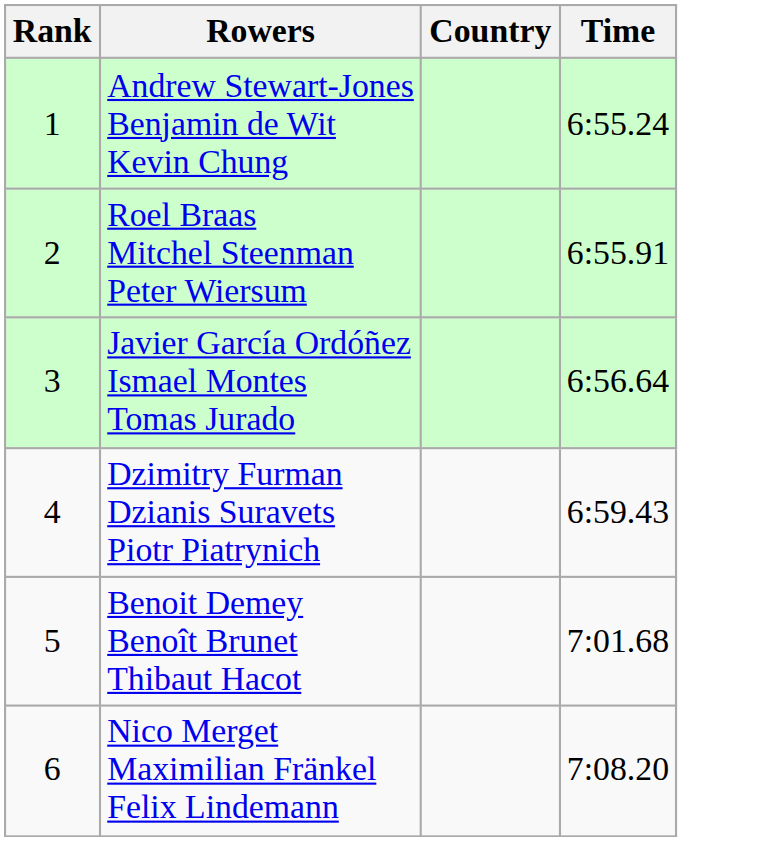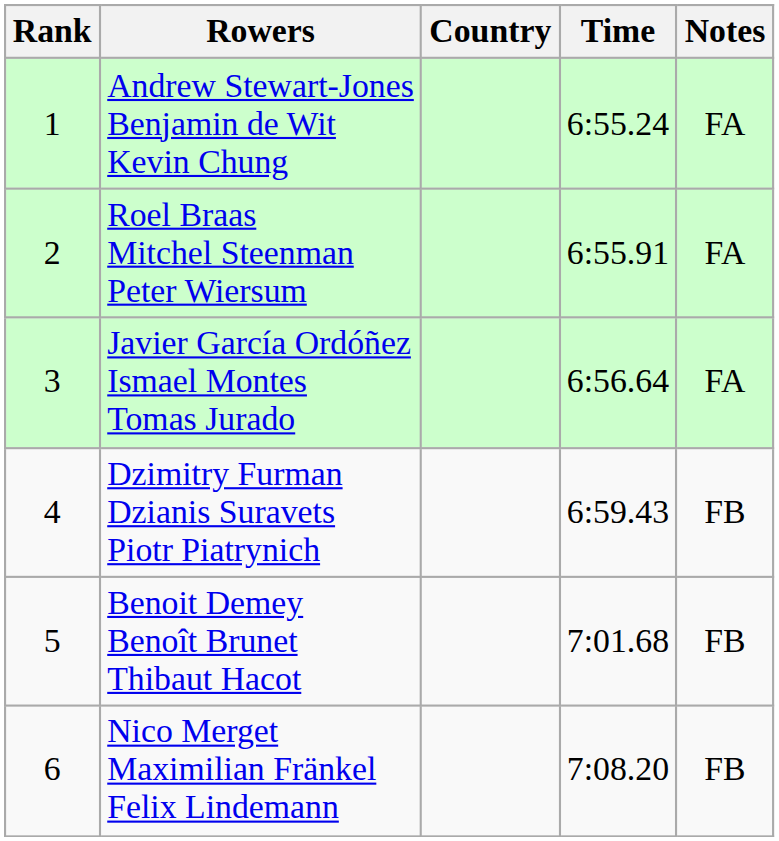+ column: Notes | FA | FA | FA | FB | FB | FB
